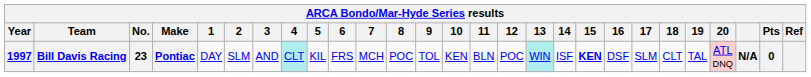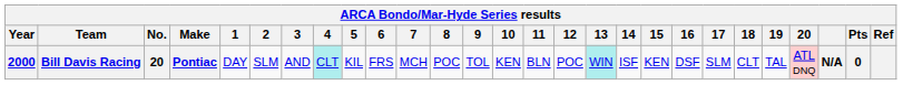Bill Davis Racing | Year: 1997 -> 2000
Bill Davis Racing | No.: 23 -> 20
Bill Davis Racing | 15: bold -> normal
